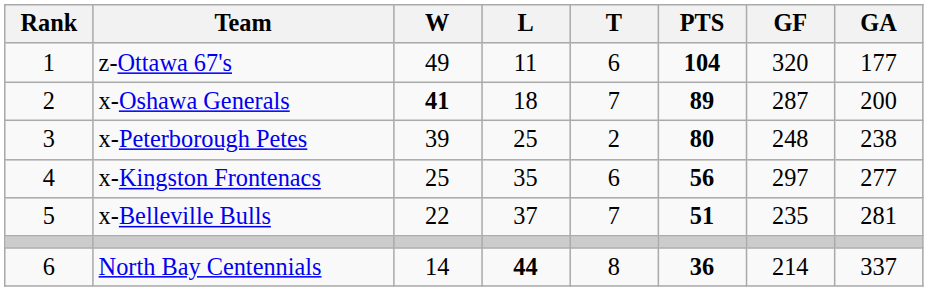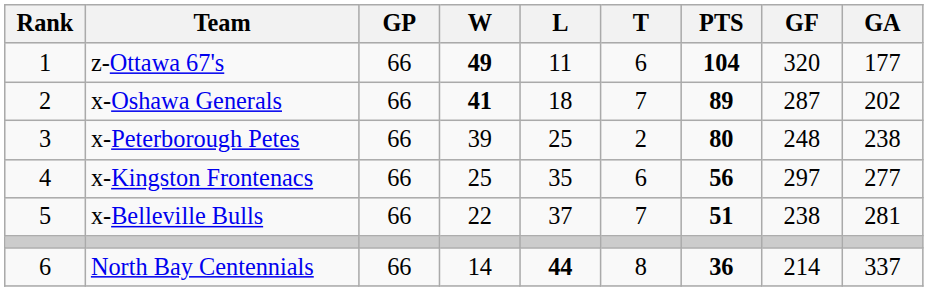+ column: GP | 66 | 66 | 66 | 66 | 66 | 66
z-Ottawa 67's | W: normal -> bold
x-Oshawa Generals | GA: 200 -> 202
x-Belleville Bulls | GF: 235 -> 238
